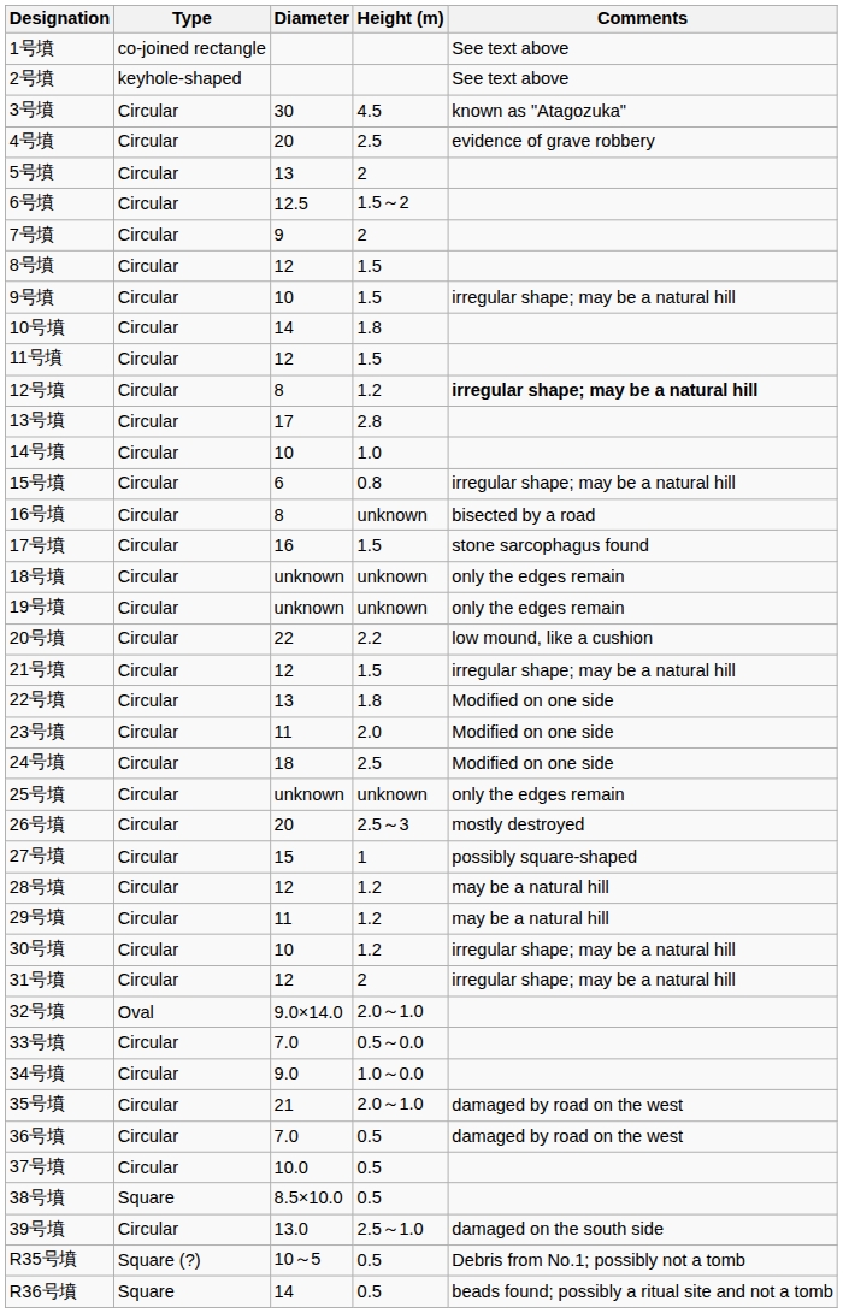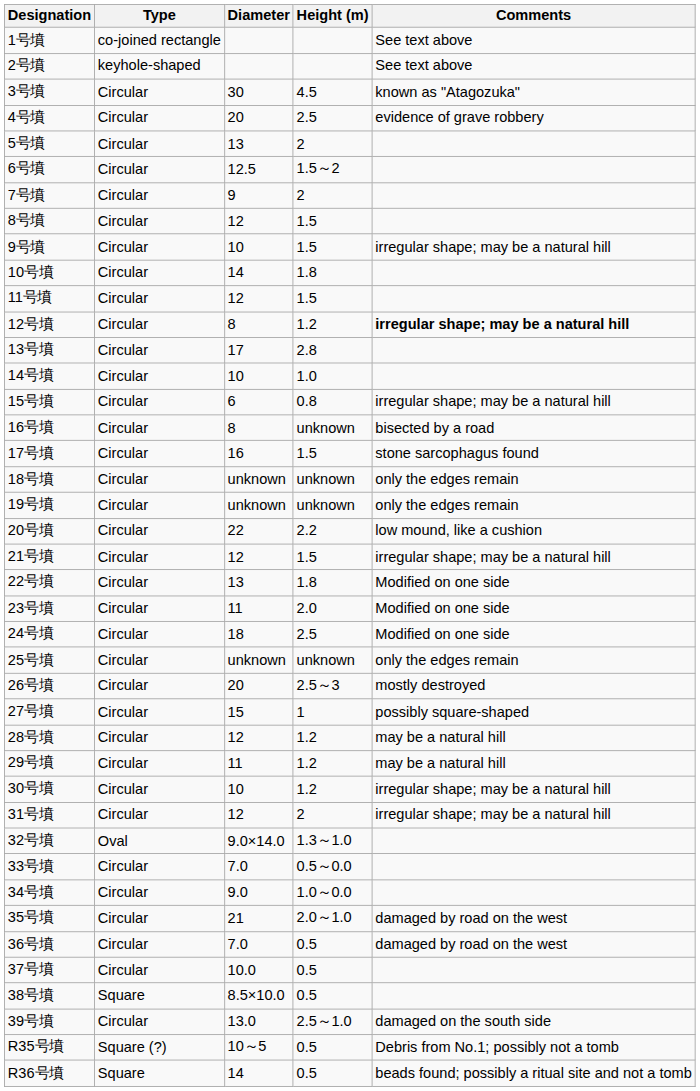32号墳 | Height (m): 2.0～1.0 -> 1.3～1.0
